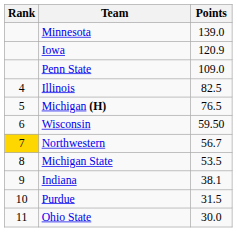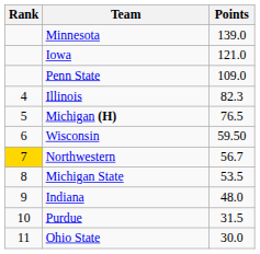Iowa | Points: 120.9 -> 121.0
Illinois | Points: 82.5 -> 82.3
Indiana | Points: 38.1 -> 48.0
